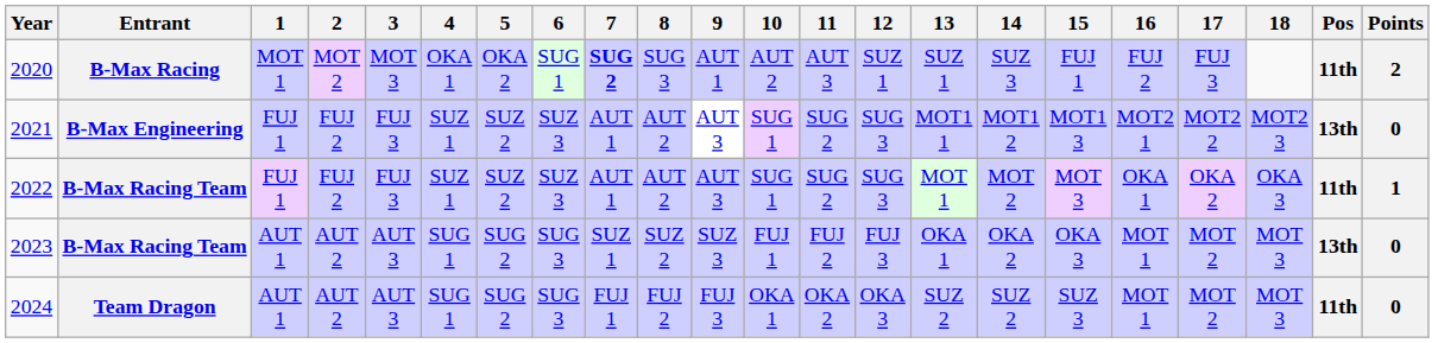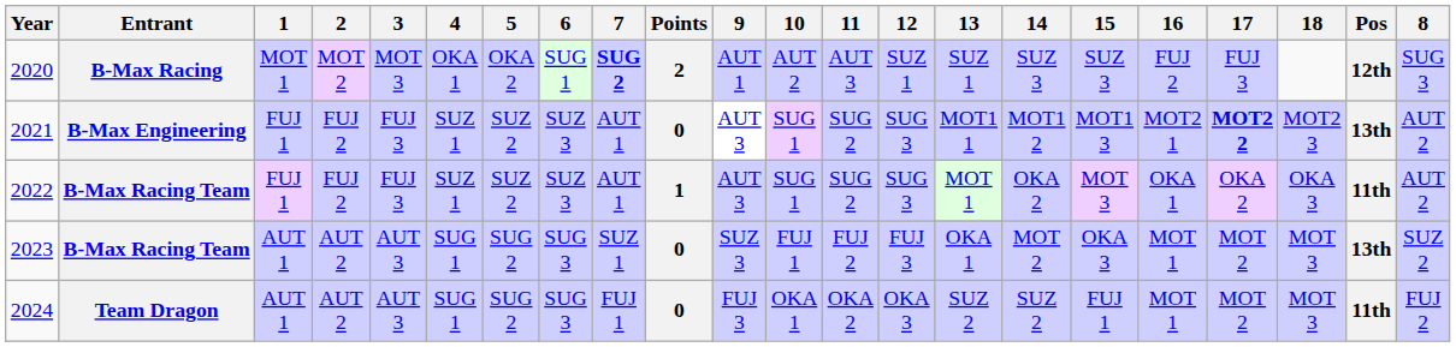columns swapped: 8 <-> Points
2020 | 15: FUJ 1 -> SUZ 3
2020 | Pos: 11th -> 12th
2021 | 17: normal -> bold
2022 | 14: MOT 2 -> OKA 2
2023 | 14: OKA 2 -> MOT 2
2024 | 15: SUZ 3 -> FUJ 1
